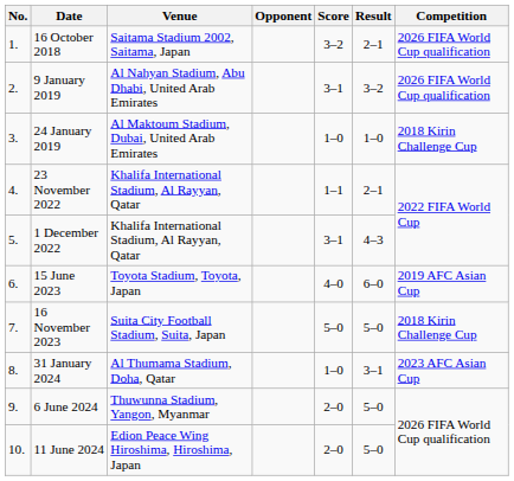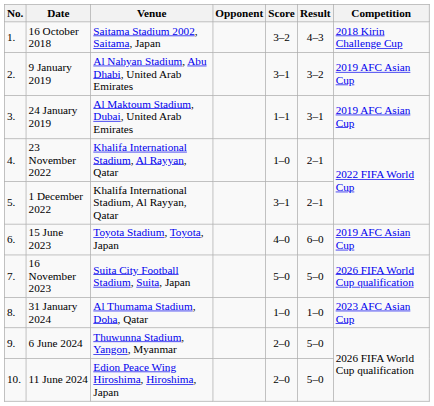16 October 2018 | Result: 2–1 -> 4–3
16 October 2018 | Competition: 2026 FIFA World Cup qualification -> 2018 Kirin Challenge Cup
9 January 2019 | Competition: 2026 FIFA World Cup qualification -> 2019 AFC Asian Cup
24 January 2019 | Score: 1–0 -> 1–1
24 January 2019 | Result: 1–0 -> 3–1
24 January 2019 | Competition: 2018 Kirin Challenge Cup -> 2019 AFC Asian Cup
23 November 2022 | Score: 1–1 -> 1–0
1 December 2022 | Result: 4–3 -> 2–1
16 November 2023 | Competition: 2018 Kirin Challenge Cup -> 2026 FIFA World Cup qualification
31 January 2024 | Result: 3–1 -> 1–0
